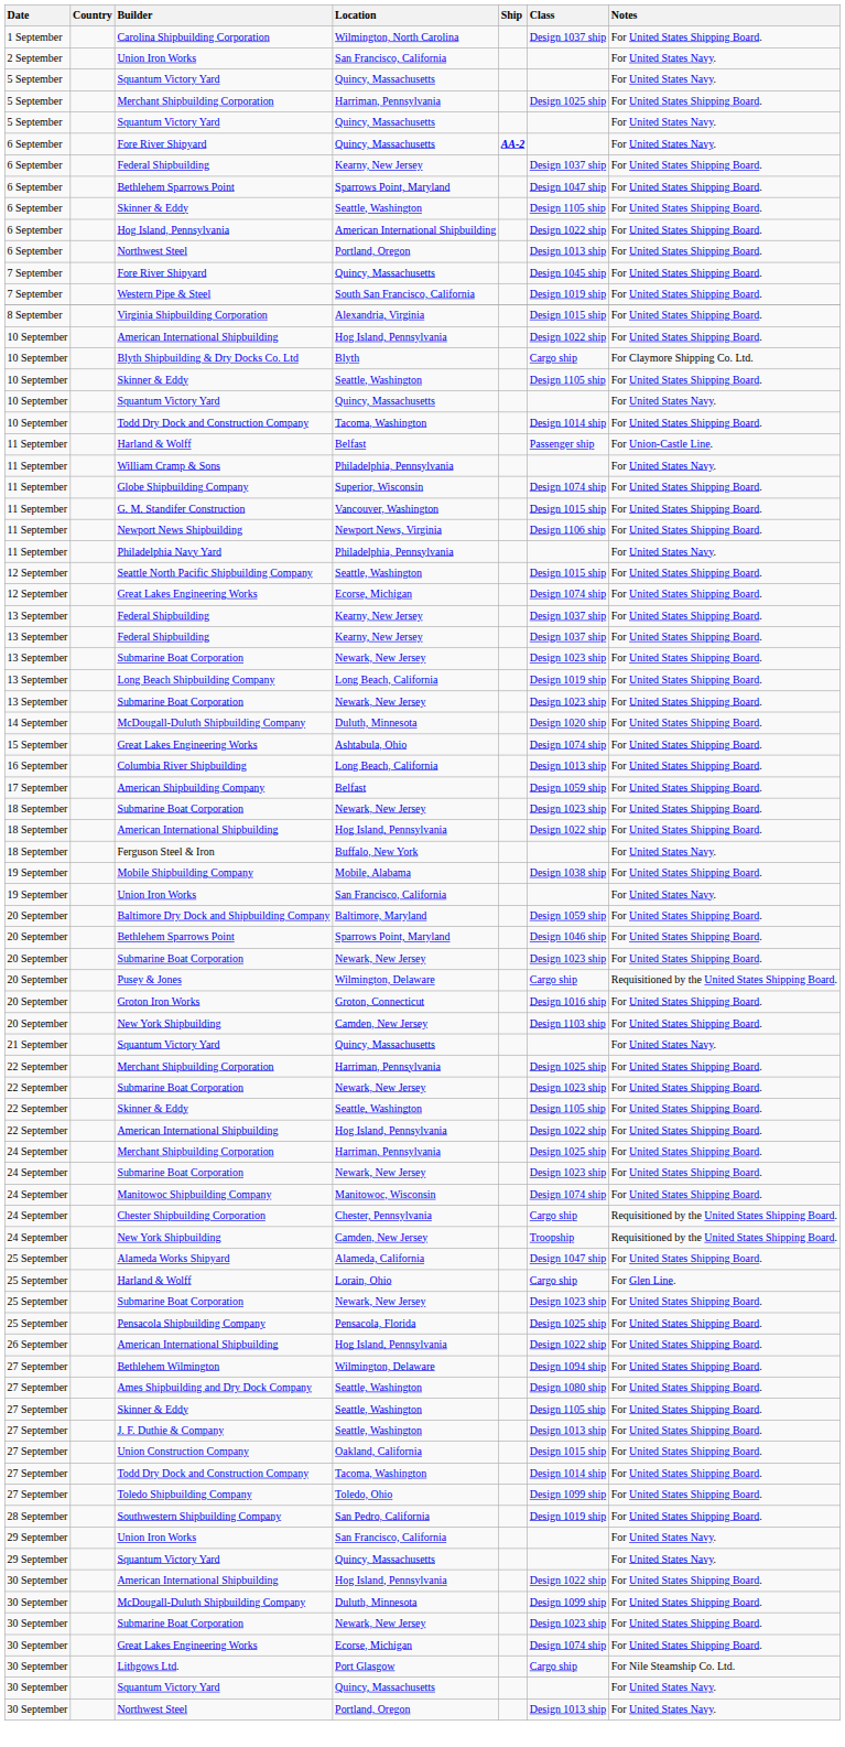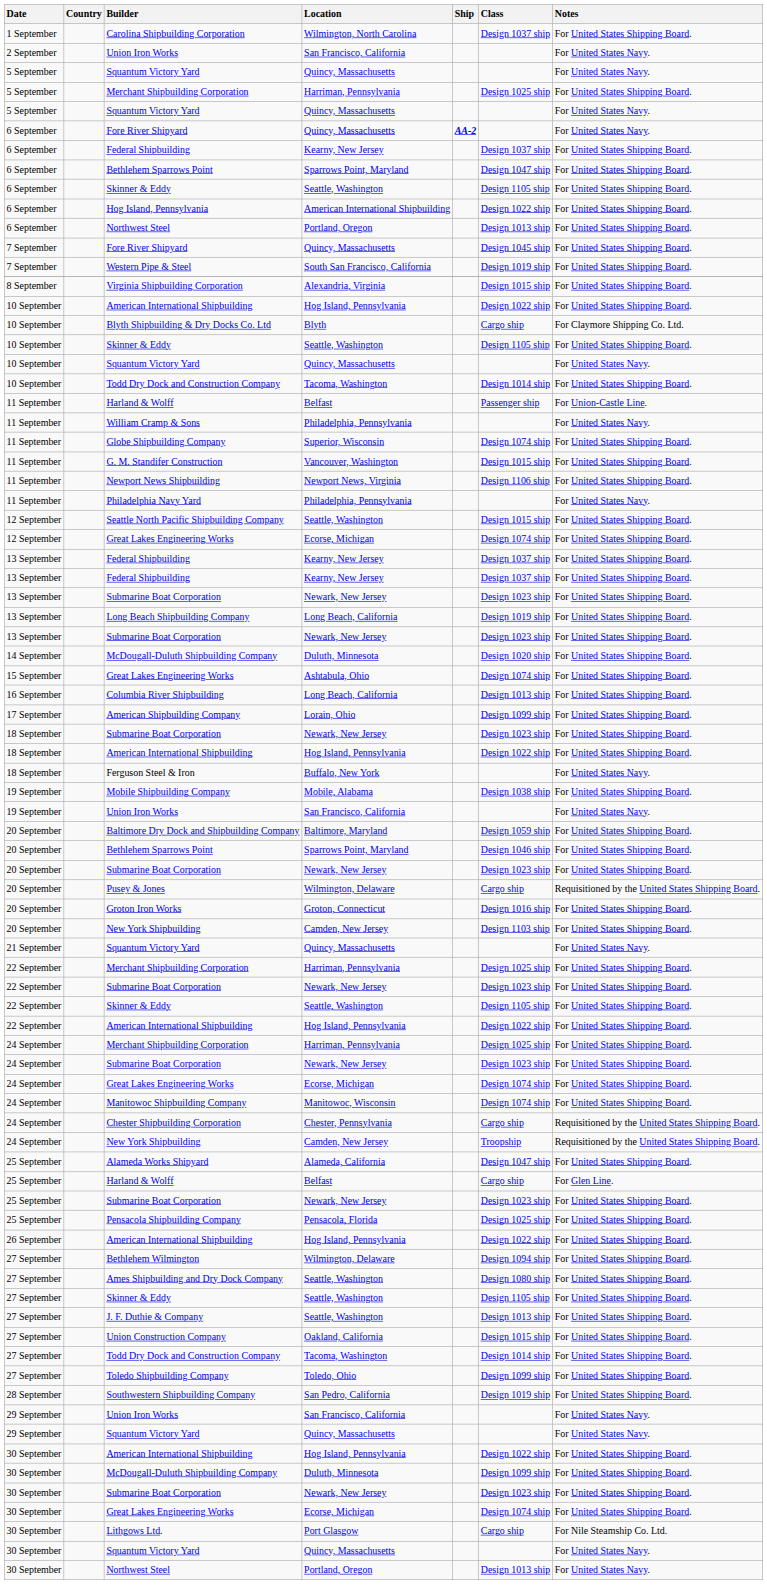American Shipbuilding Company | Location: Belfast -> Lorain, Ohio
American Shipbuilding Company | Class: Design 1059 ship -> Design 1099 ship
+ row: 24 September | Great Lakes Engineering Works | Ecorse, Michigan | Design 1074 ship | For United States Shipping Board.
25 September / Harland & Wolff | Location: Lorain, Ohio -> Belfast
